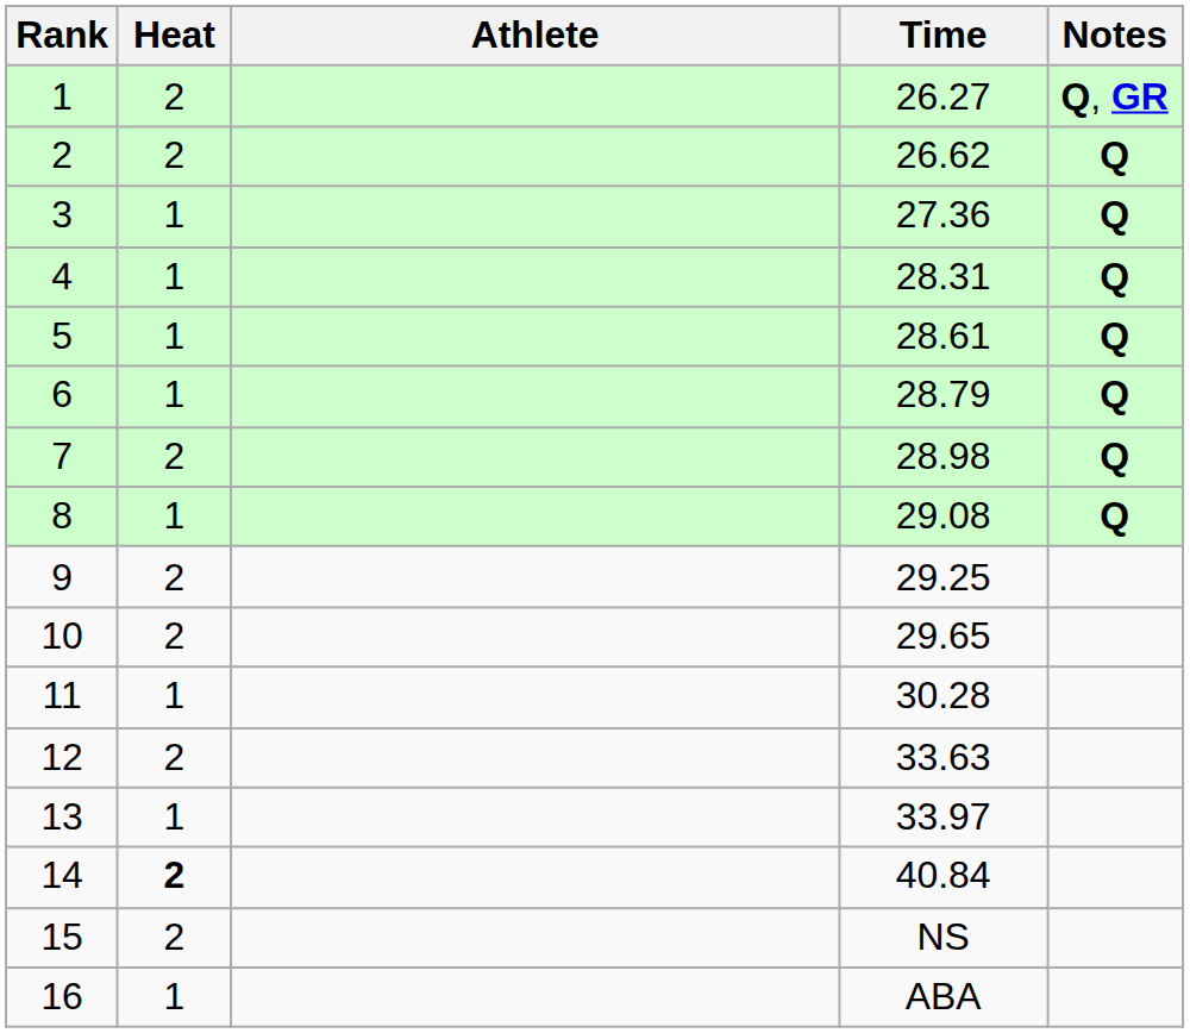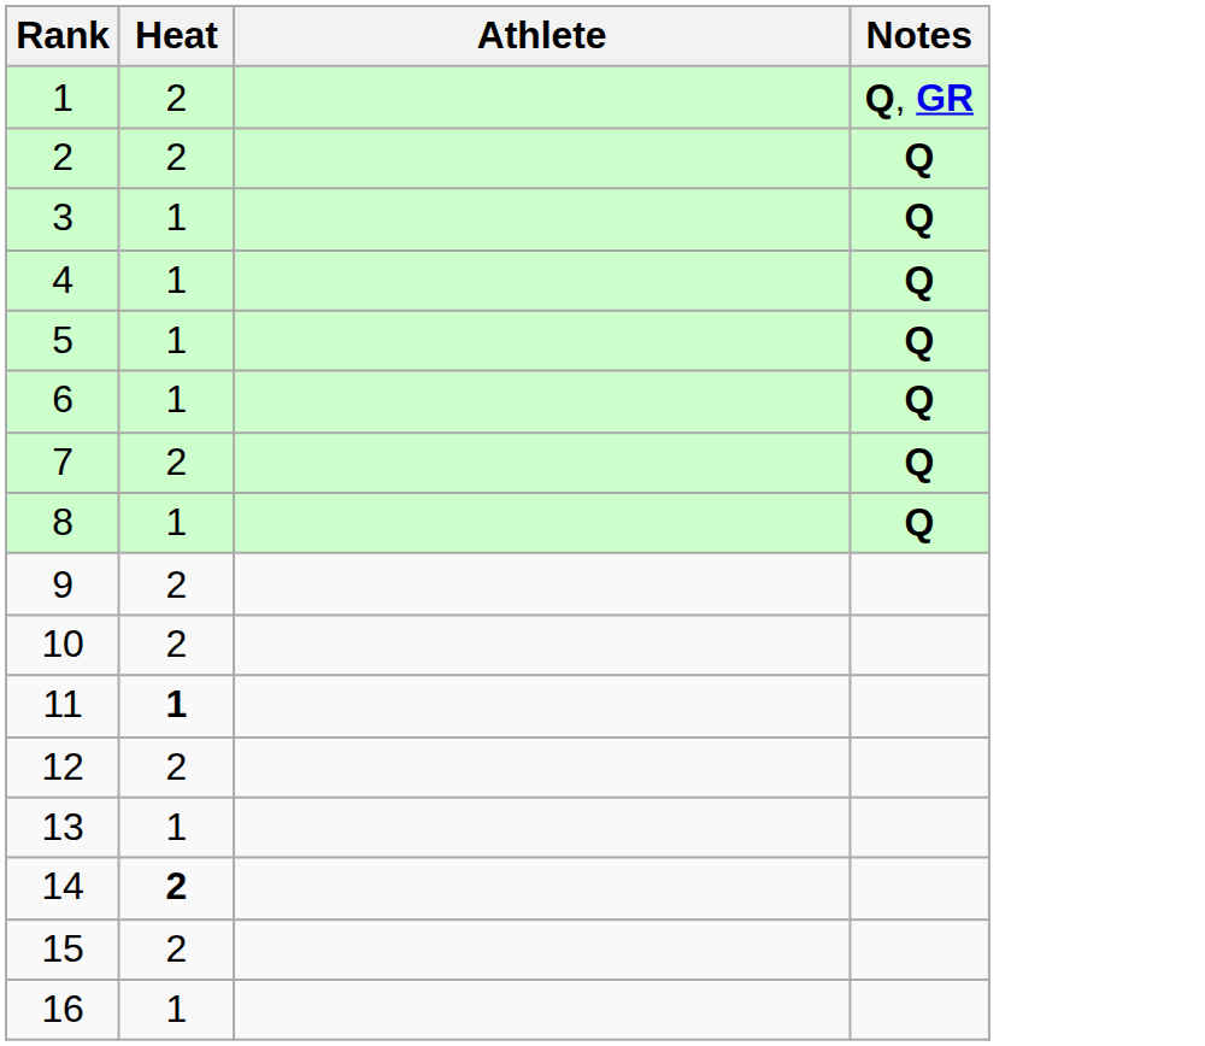- column: Time | 26.27 | 26.62 | 27.36 | 28.31 | 28.61 | 28.79 | 28.98 | 29.08 | 29.25 | 29.65 | 30.28 | 33.63 | 33.97 | 40.84 | NS | ABA
11 | Heat: normal -> bold
